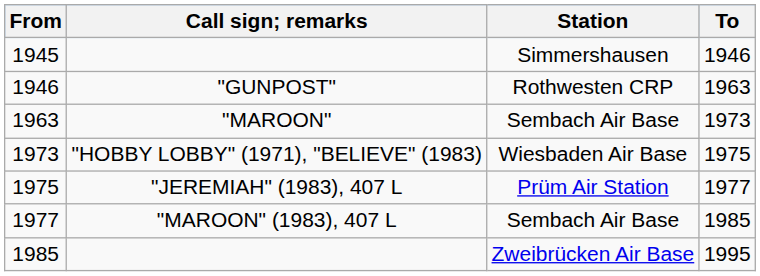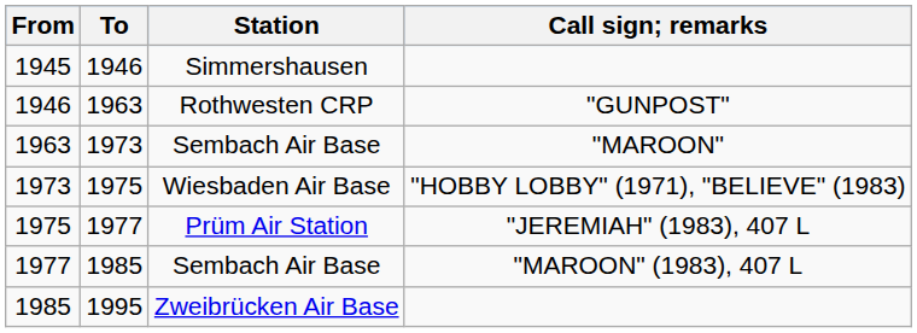columns swapped: To <-> Call sign; remarks
